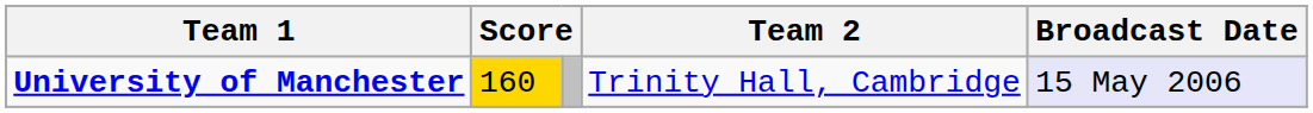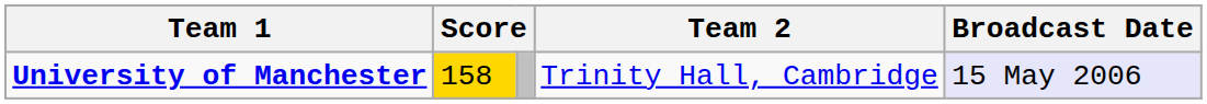University of Manchester | column 2: 160 -> 158
